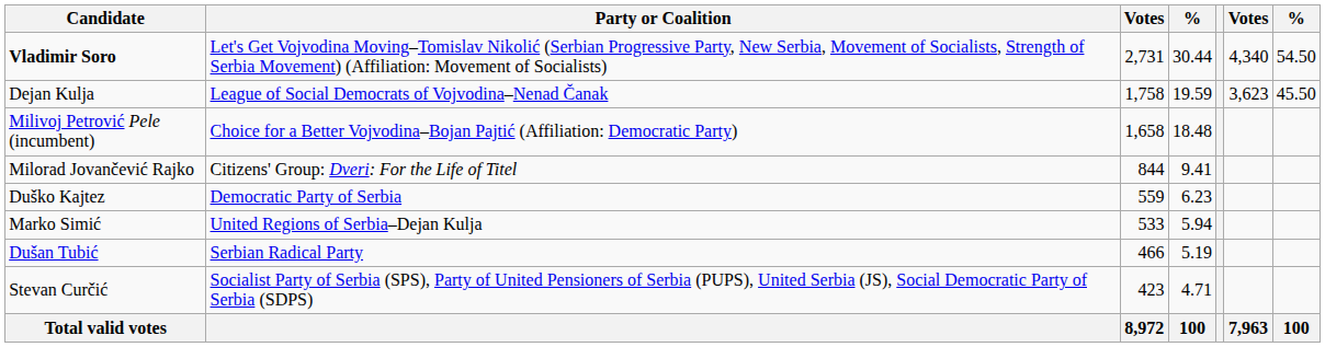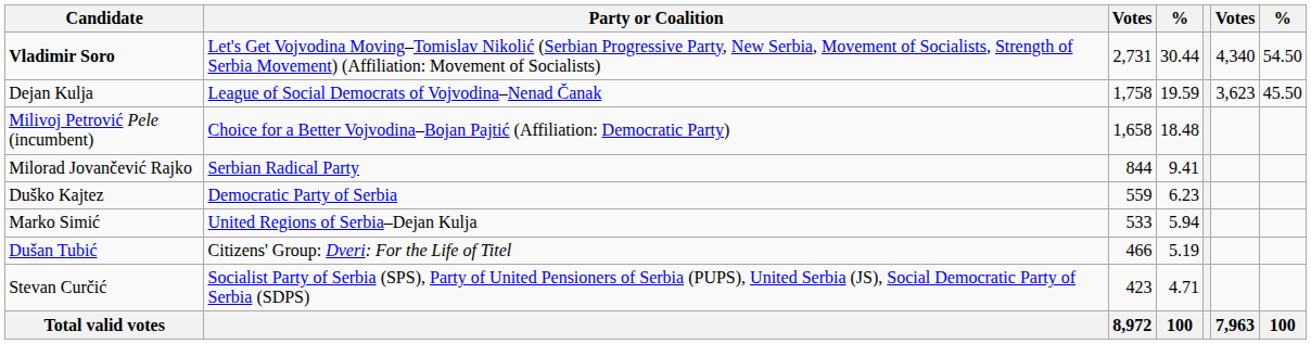Milorad Jovančević Rajko | Party or Coalition: Citizens' Group: Dveri: For the Life of Titel -> Serbian Radical Party
Dušan Tubić | Party or Coalition: Serbian Radical Party -> Citizens' Group: Dveri: For the Life of Titel
